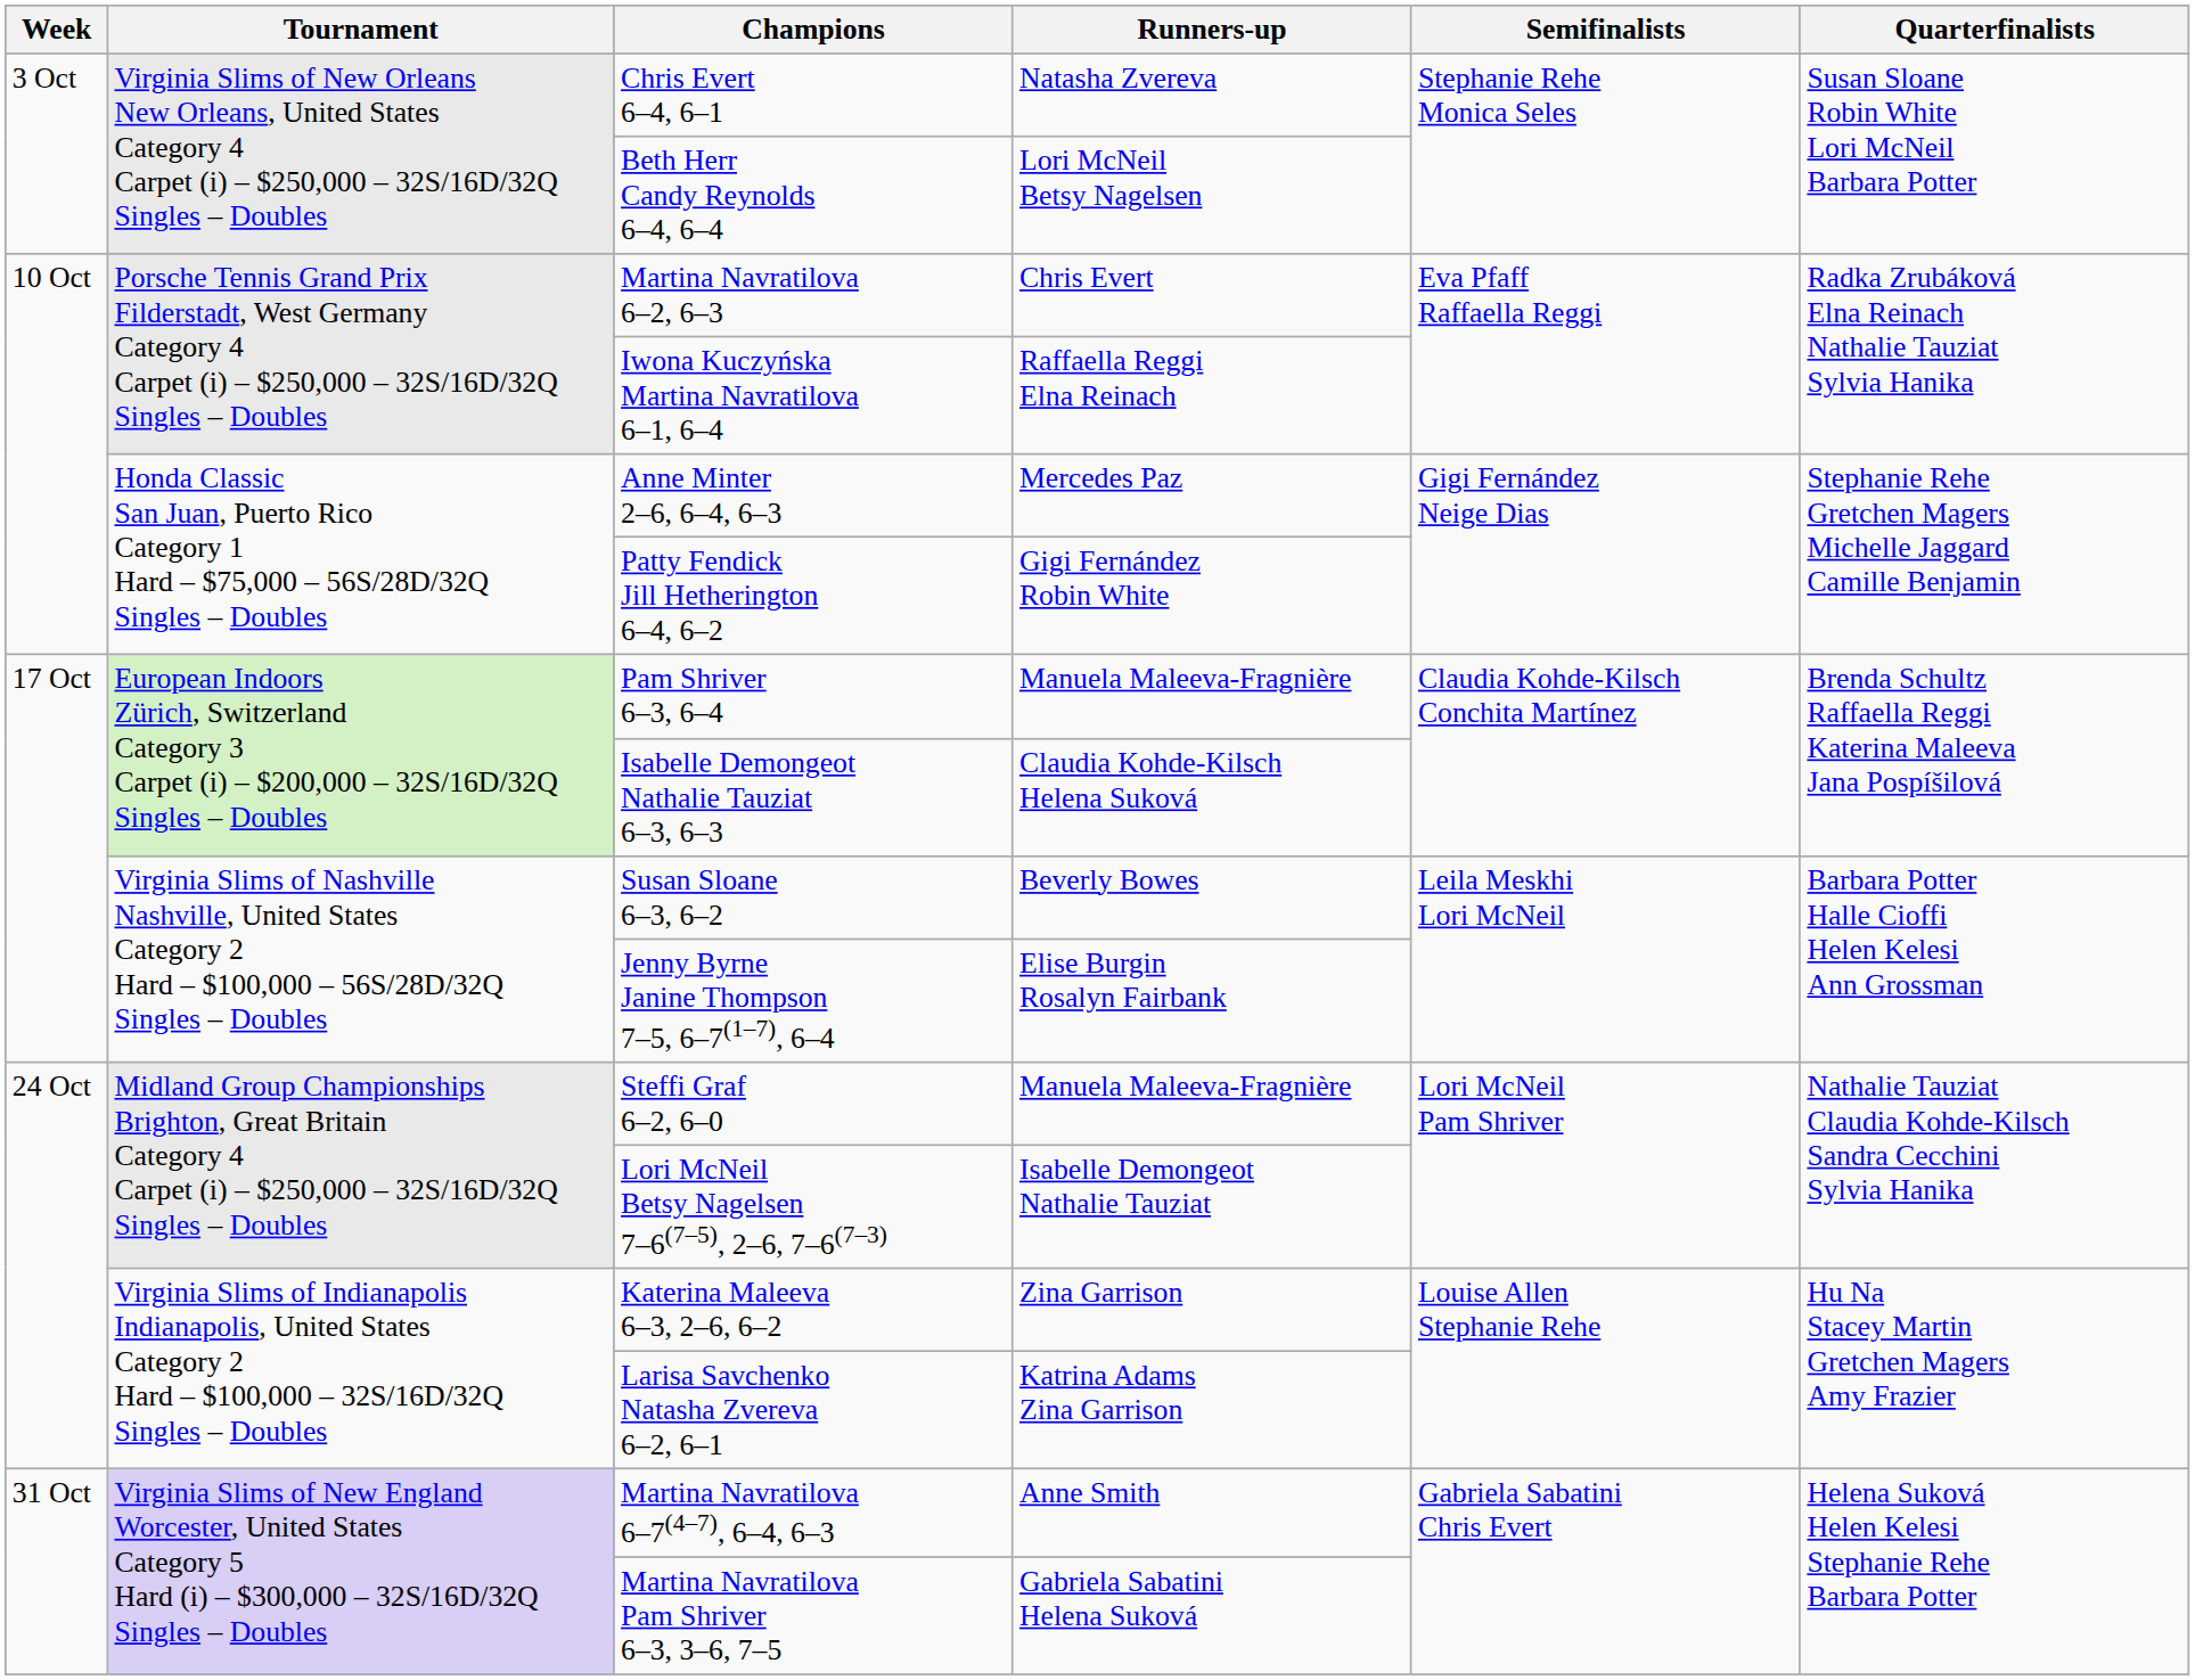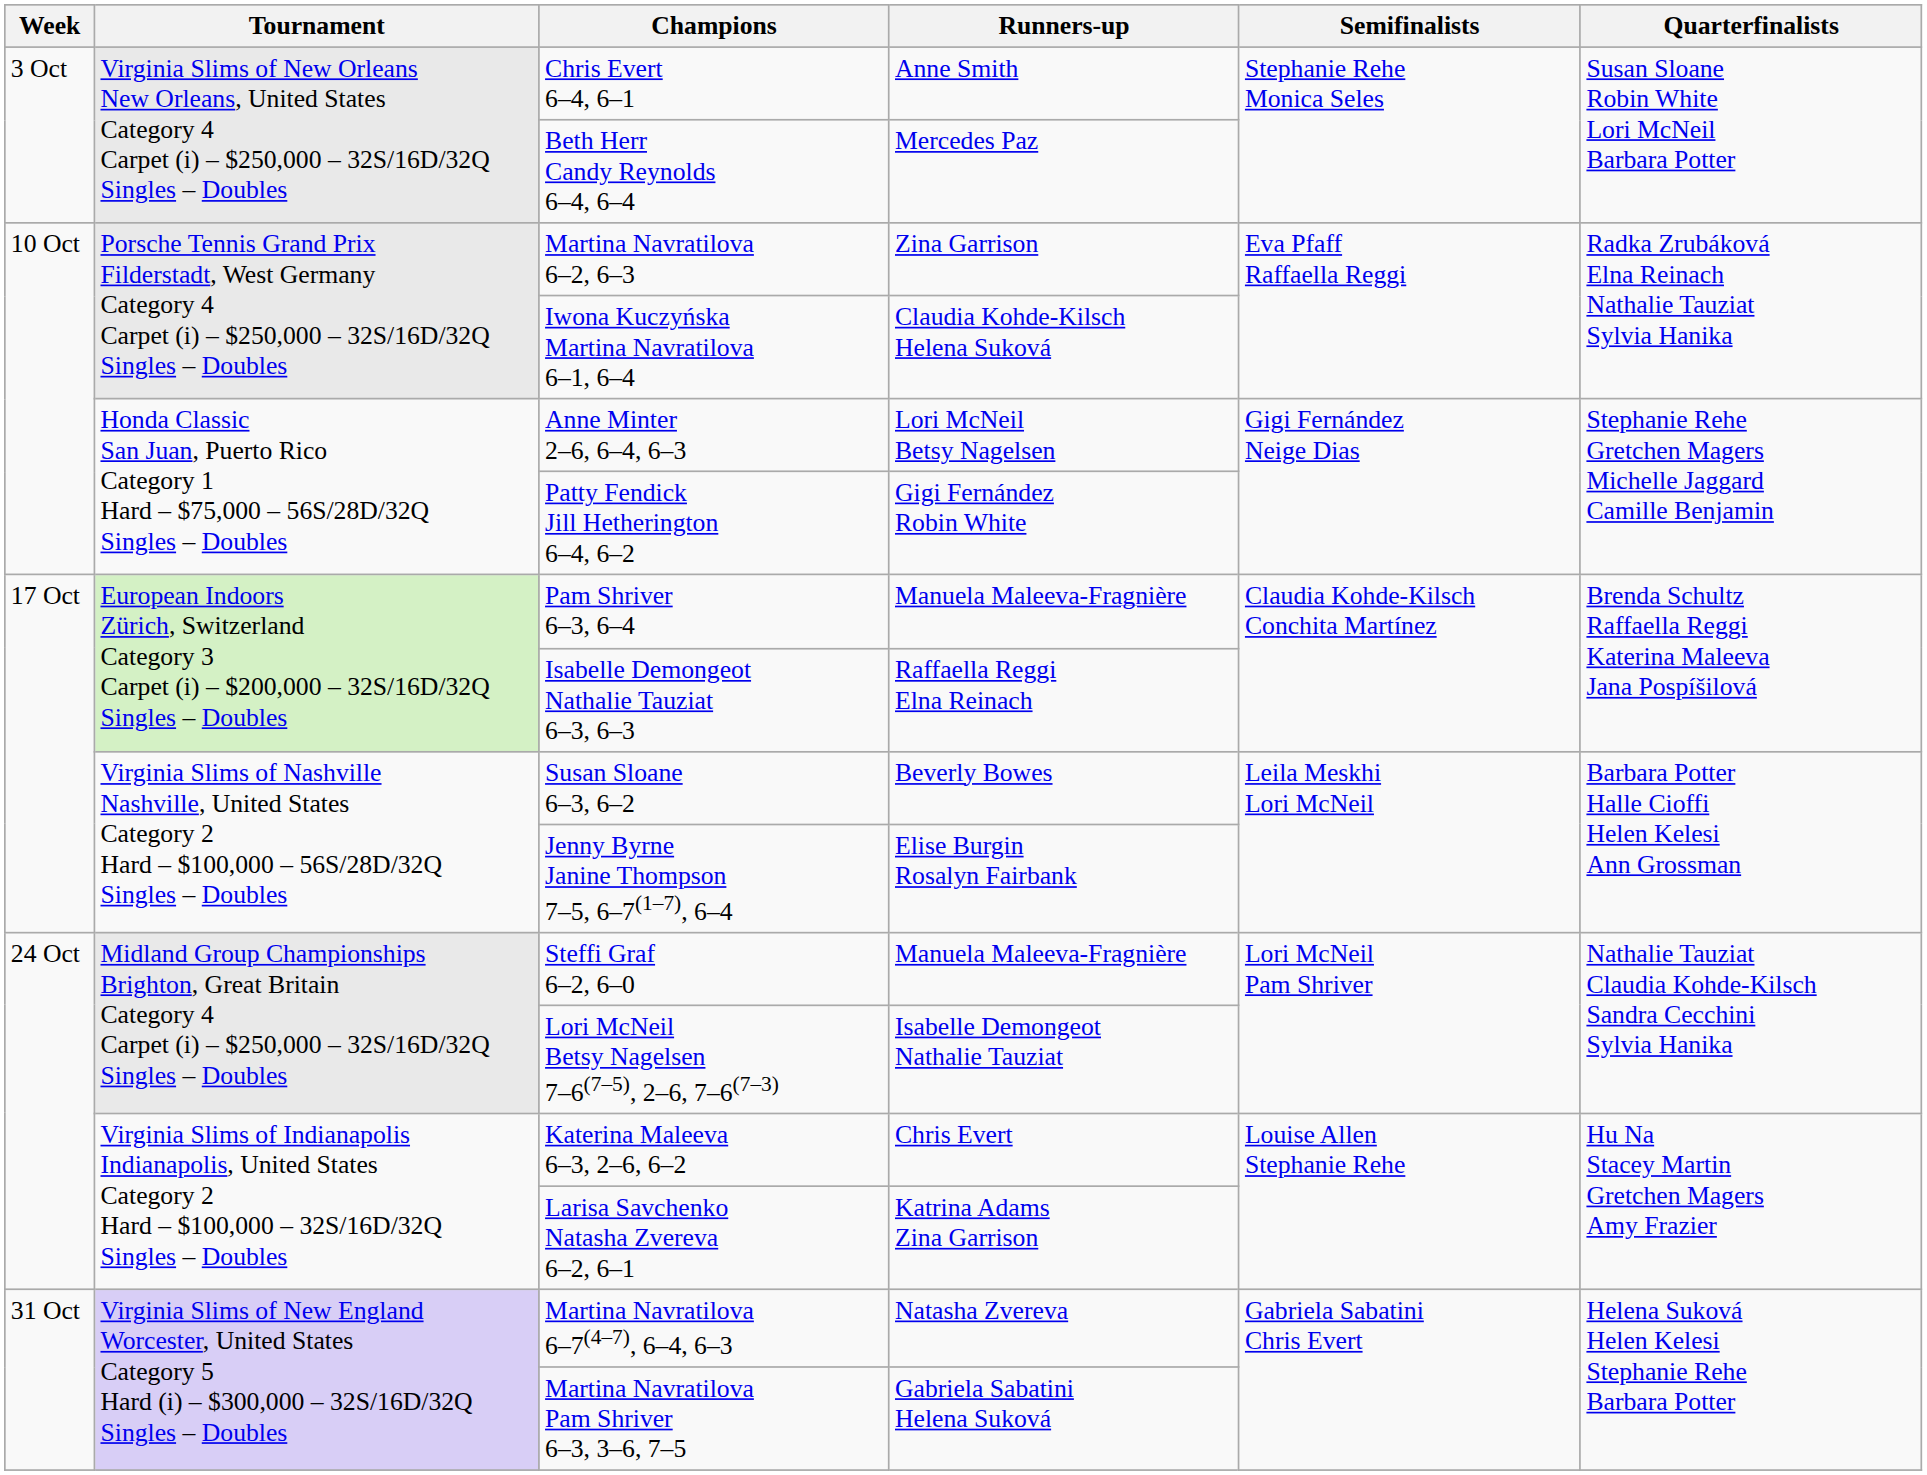Chris Evert 6–4, 6–1 | Runners-up: Natasha Zvereva -> Anne Smith
Beth Herr Candy Reynolds 6–4, 6–4 | Runners-up: Lori McNeil Betsy Nagelsen -> Mercedes Paz
Martina Navratilova 6–2, 6–3 | Runners-up: Chris Evert -> Zina Garrison
Iwona Kuczyńska Martina Navratilova 6–1, 6–4 | Runners-up: Raffaella Reggi Elna Reinach -> Claudia Kohde-Kilsch Helena Suková
Anne Minter 2–6, 6–4, 6–3 | Runners-up: Mercedes Paz -> Lori McNeil Betsy Nagelsen
Isabelle Demongeot Nathalie Tauziat 6–3, 6–3 | Runners-up: Claudia Kohde-Kilsch Helena Suková -> Raffaella Reggi Elna Reinach
Katerina Maleeva 6–3, 2–6, 6–2 | Runners-up: Zina Garrison -> Chris Evert
Martina Navratilova 6–7(4–7), 6–4, 6–3 | Runners-up: Anne Smith -> Natasha Zvereva
